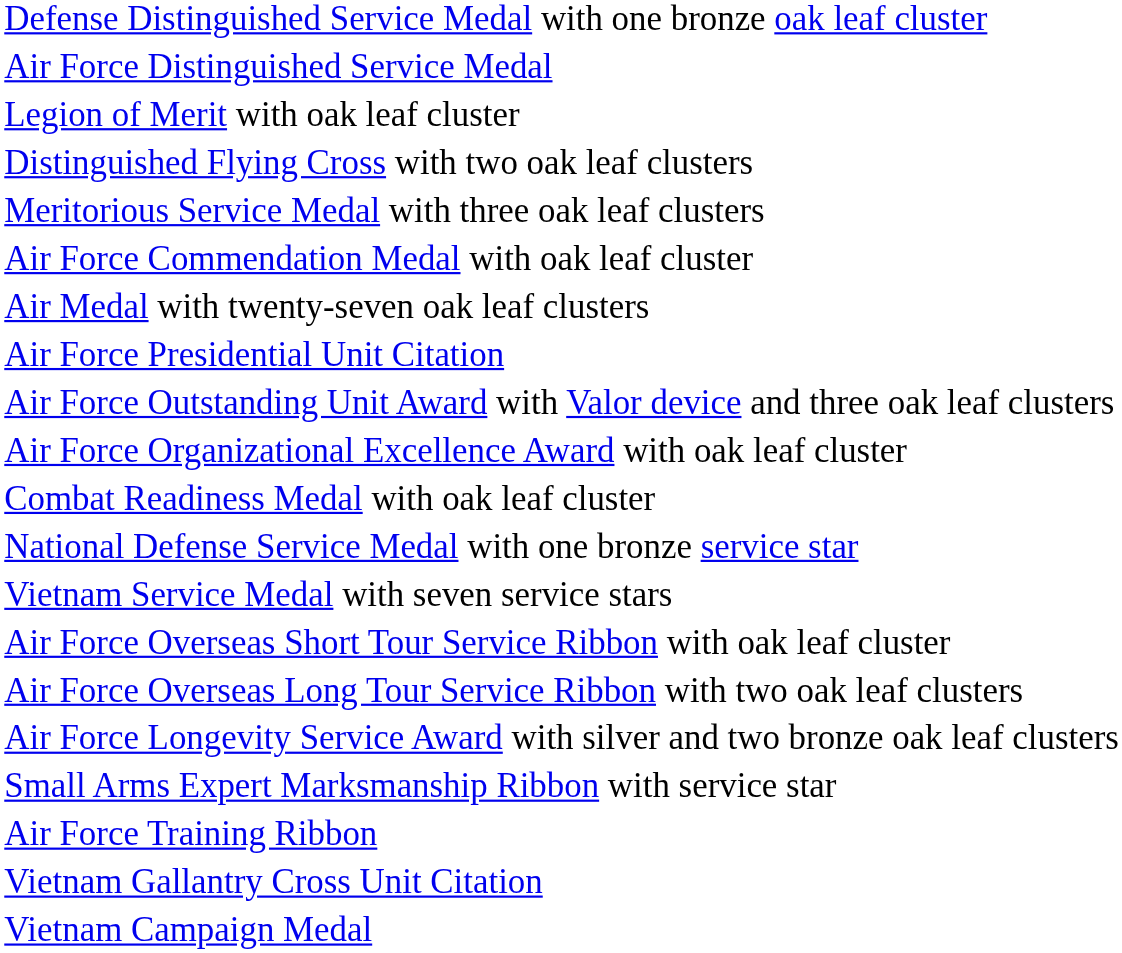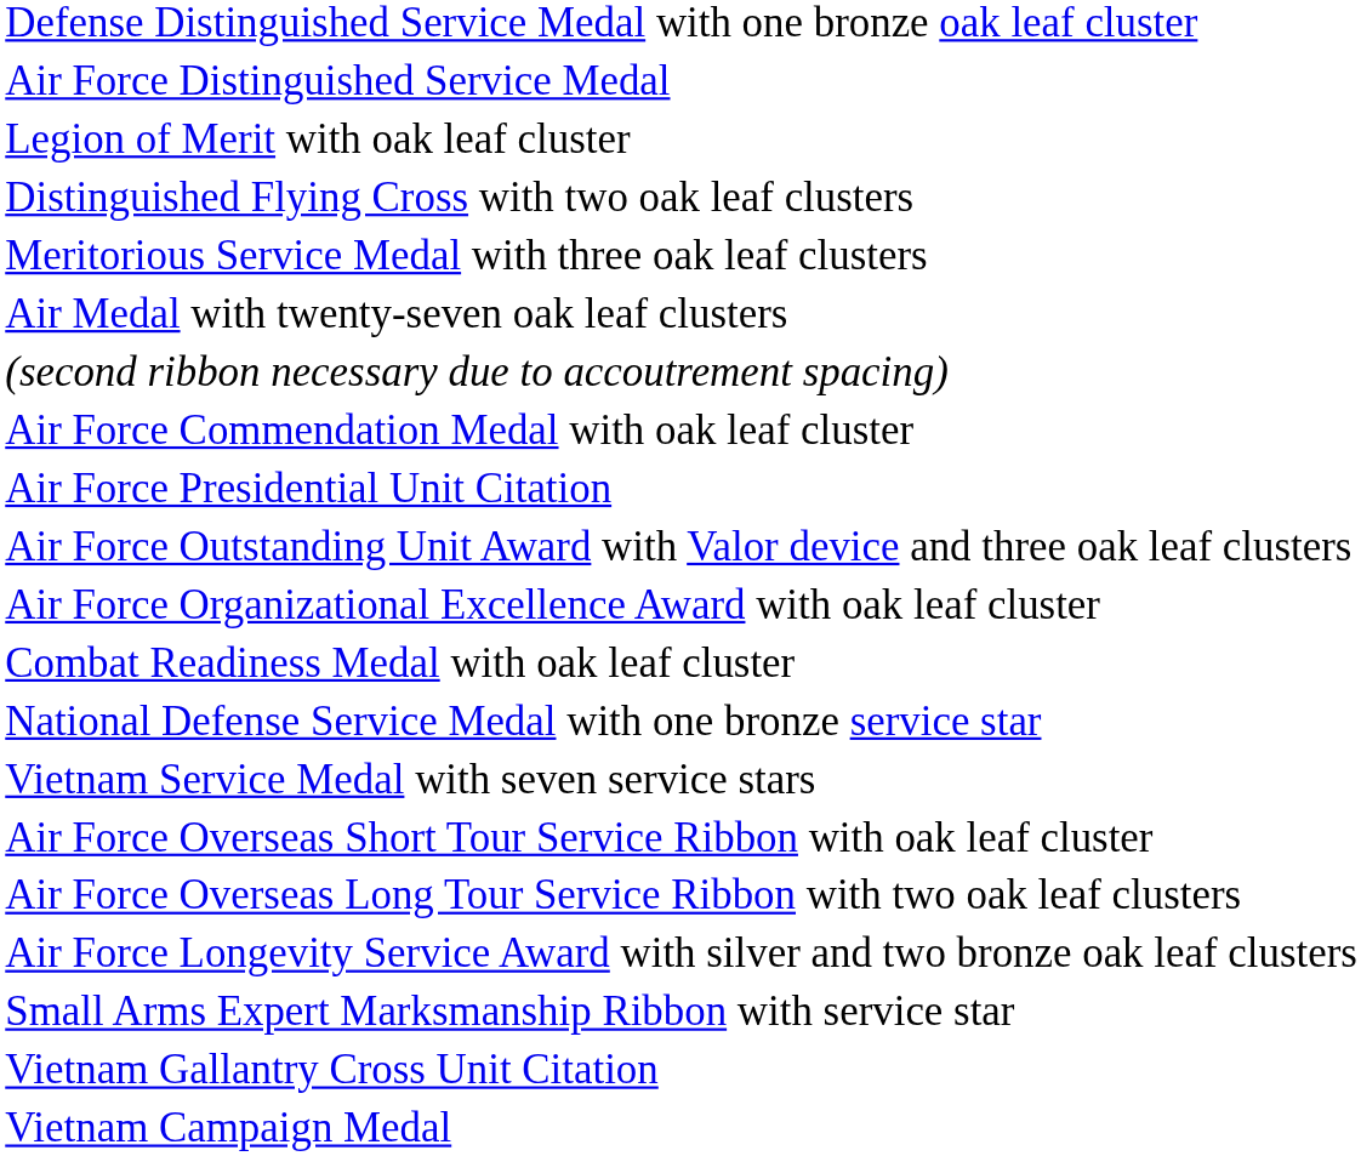rows swapped: Air Medal with twenty-seven oak leaf clusters <-> Air Force Commendation Medal with oak leaf cluster
+ row: (second ribbon necessary due to accoutrement spacing)
- row: Air Force Training Ribbon
